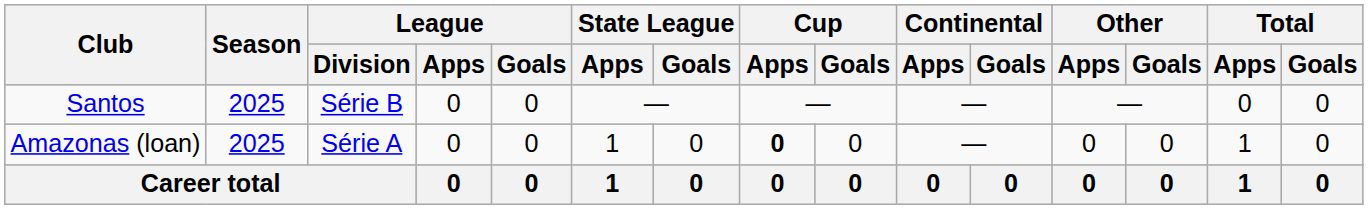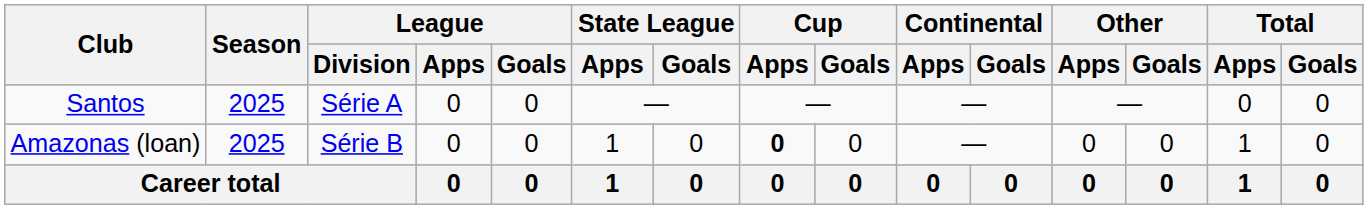Santos | League / Division: Série B -> Série A
Amazonas (loan) | League / Division: Série A -> Série B
